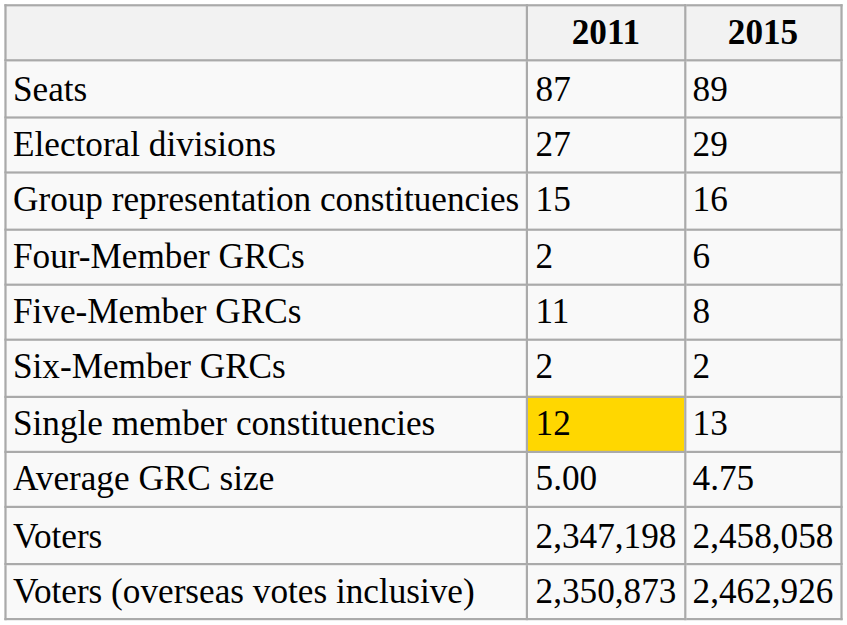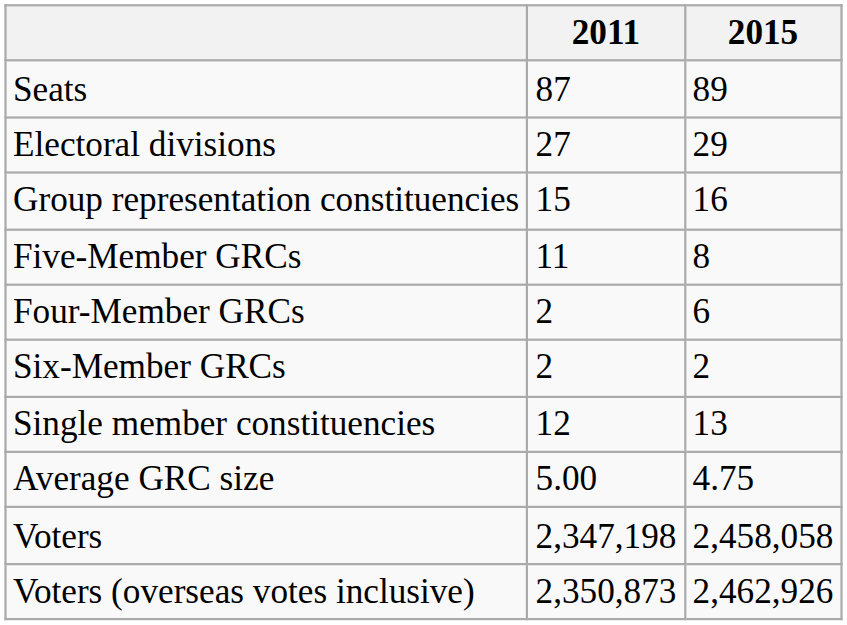rows swapped: Four-Member GRCs <-> Five-Member GRCs
Single member constituencies | 2011: gold background -> no background
